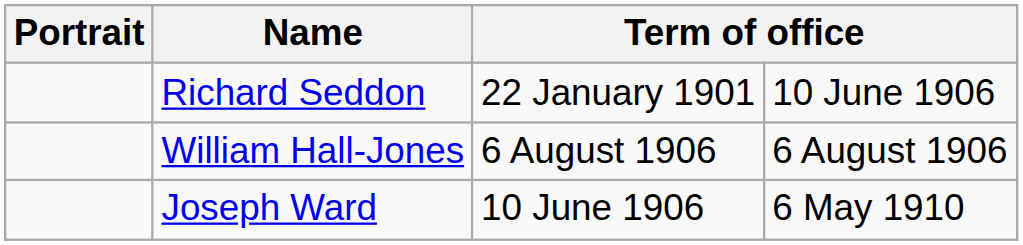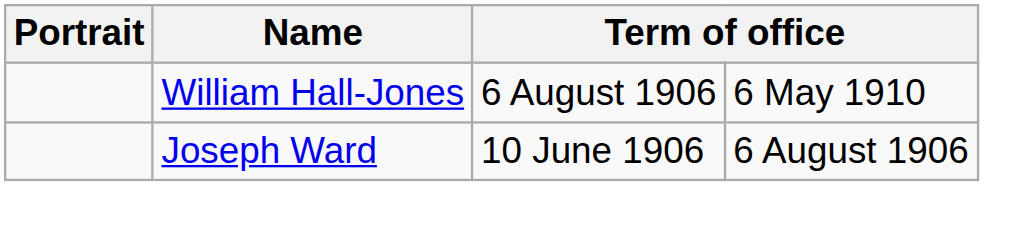- row: Richard Seddon | 22 January 1901 | 10 June 1906
William Hall-Jones | column 4: 6 August 1906 -> 6 May 1910
Joseph Ward | column 4: 6 May 1910 -> 6 August 1906
